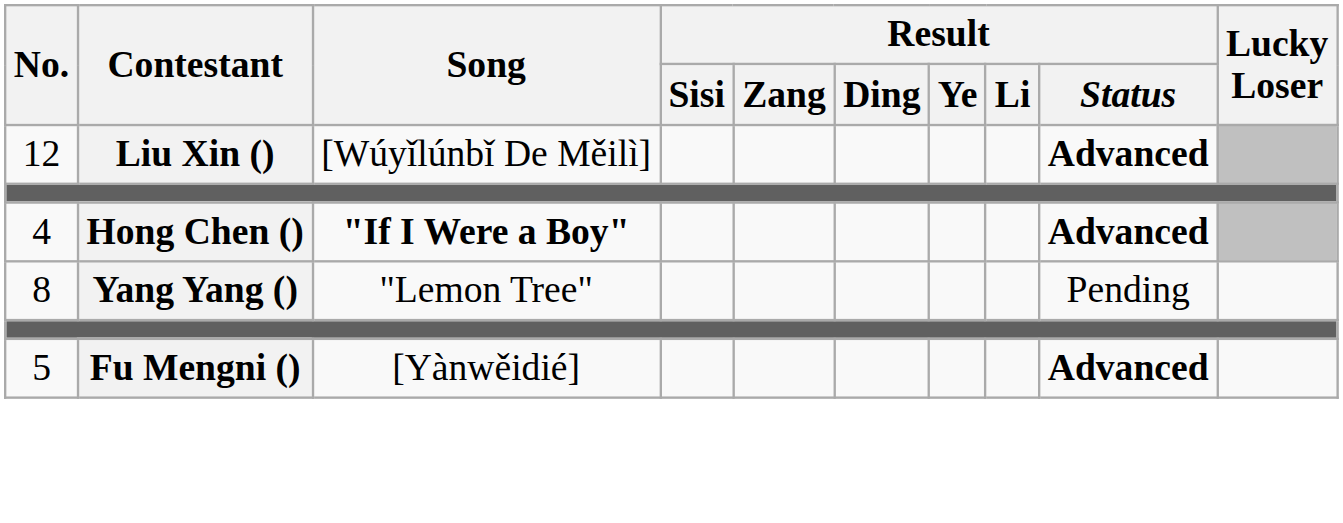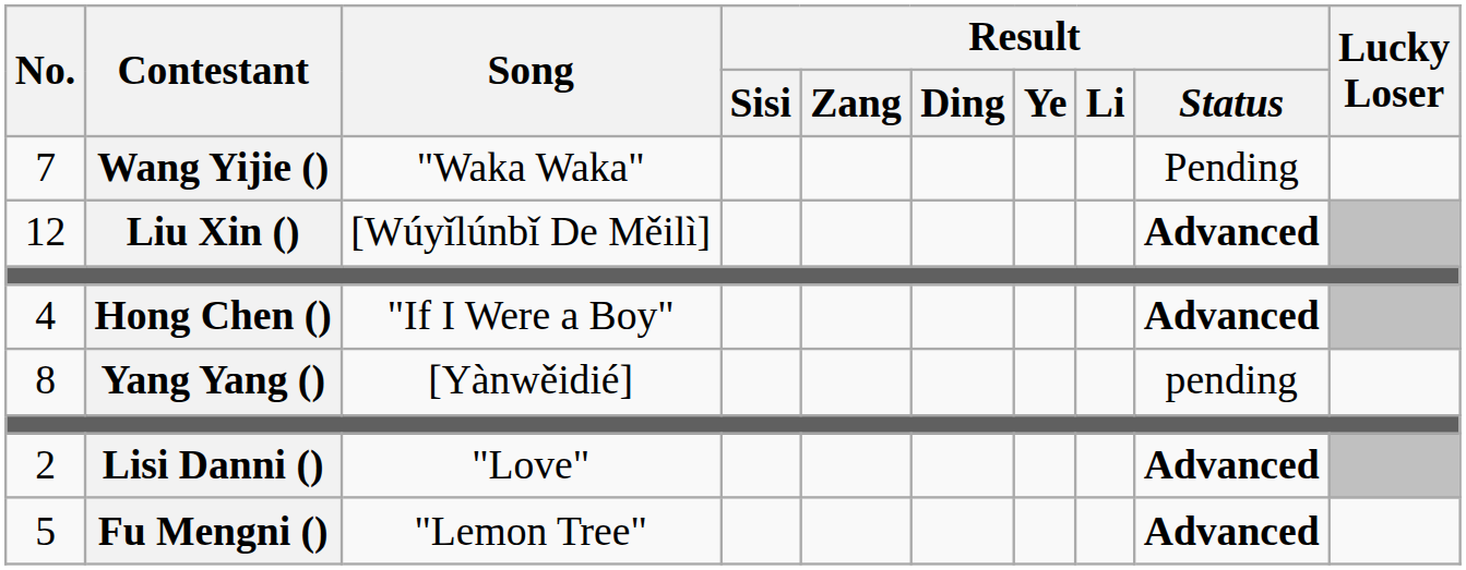+ row: 7 | Wang Yijie () | "Waka Waka" | Pending
4 | Song: bold -> normal
8 | Song: "Lemon Tree" -> [Yànwěidié]
8 | Result / Status: Pending -> pending
+ row: 2 | Lisi Danni () | "Love" | Advanced
5 | Song: [Yànwěidié] -> "Lemon Tree"
